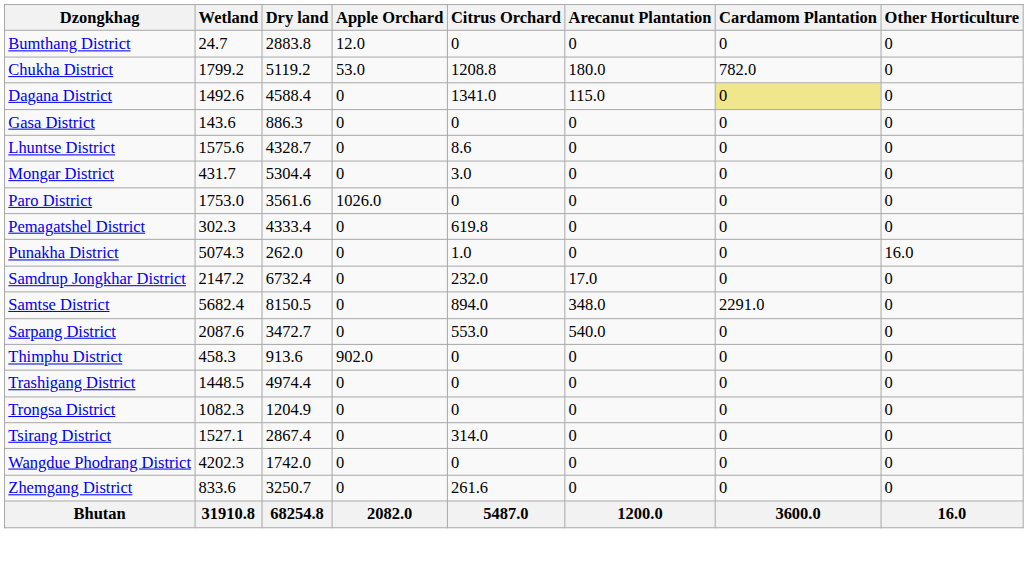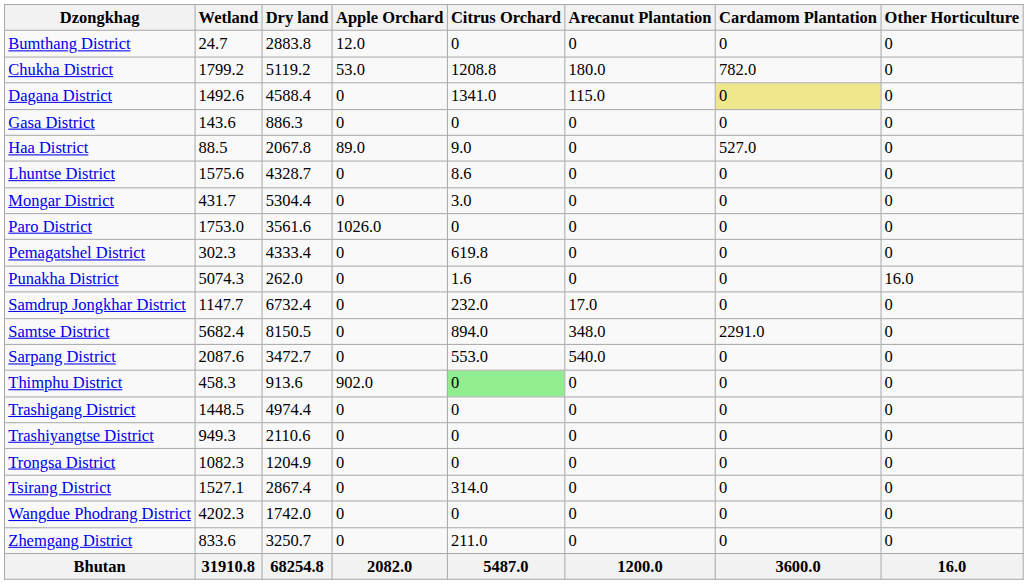+ row: Haa District | 88.5 | 2067.8 | 89.0 | 9.0 | 0 | 527.0 | 0
Punakha District | Citrus Orchard: 1.0 -> 1.6
Samdrup Jongkhar District | Wetland: 2147.2 -> 1147.7
Thimphu District | Citrus Orchard: no background -> lightgreen background
+ row: Trashiyangtse District | 949.3 | 2110.6 | 0 | 0 | 0 | 0 | 0
Zhemgang District | Citrus Orchard: 261.6 -> 211.0
